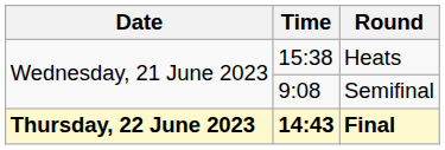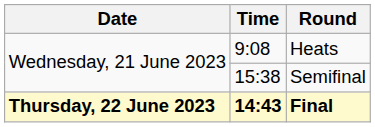Heats | Time: 15:38 -> 9:08
Semifinal | Time: 9:08 -> 15:38
